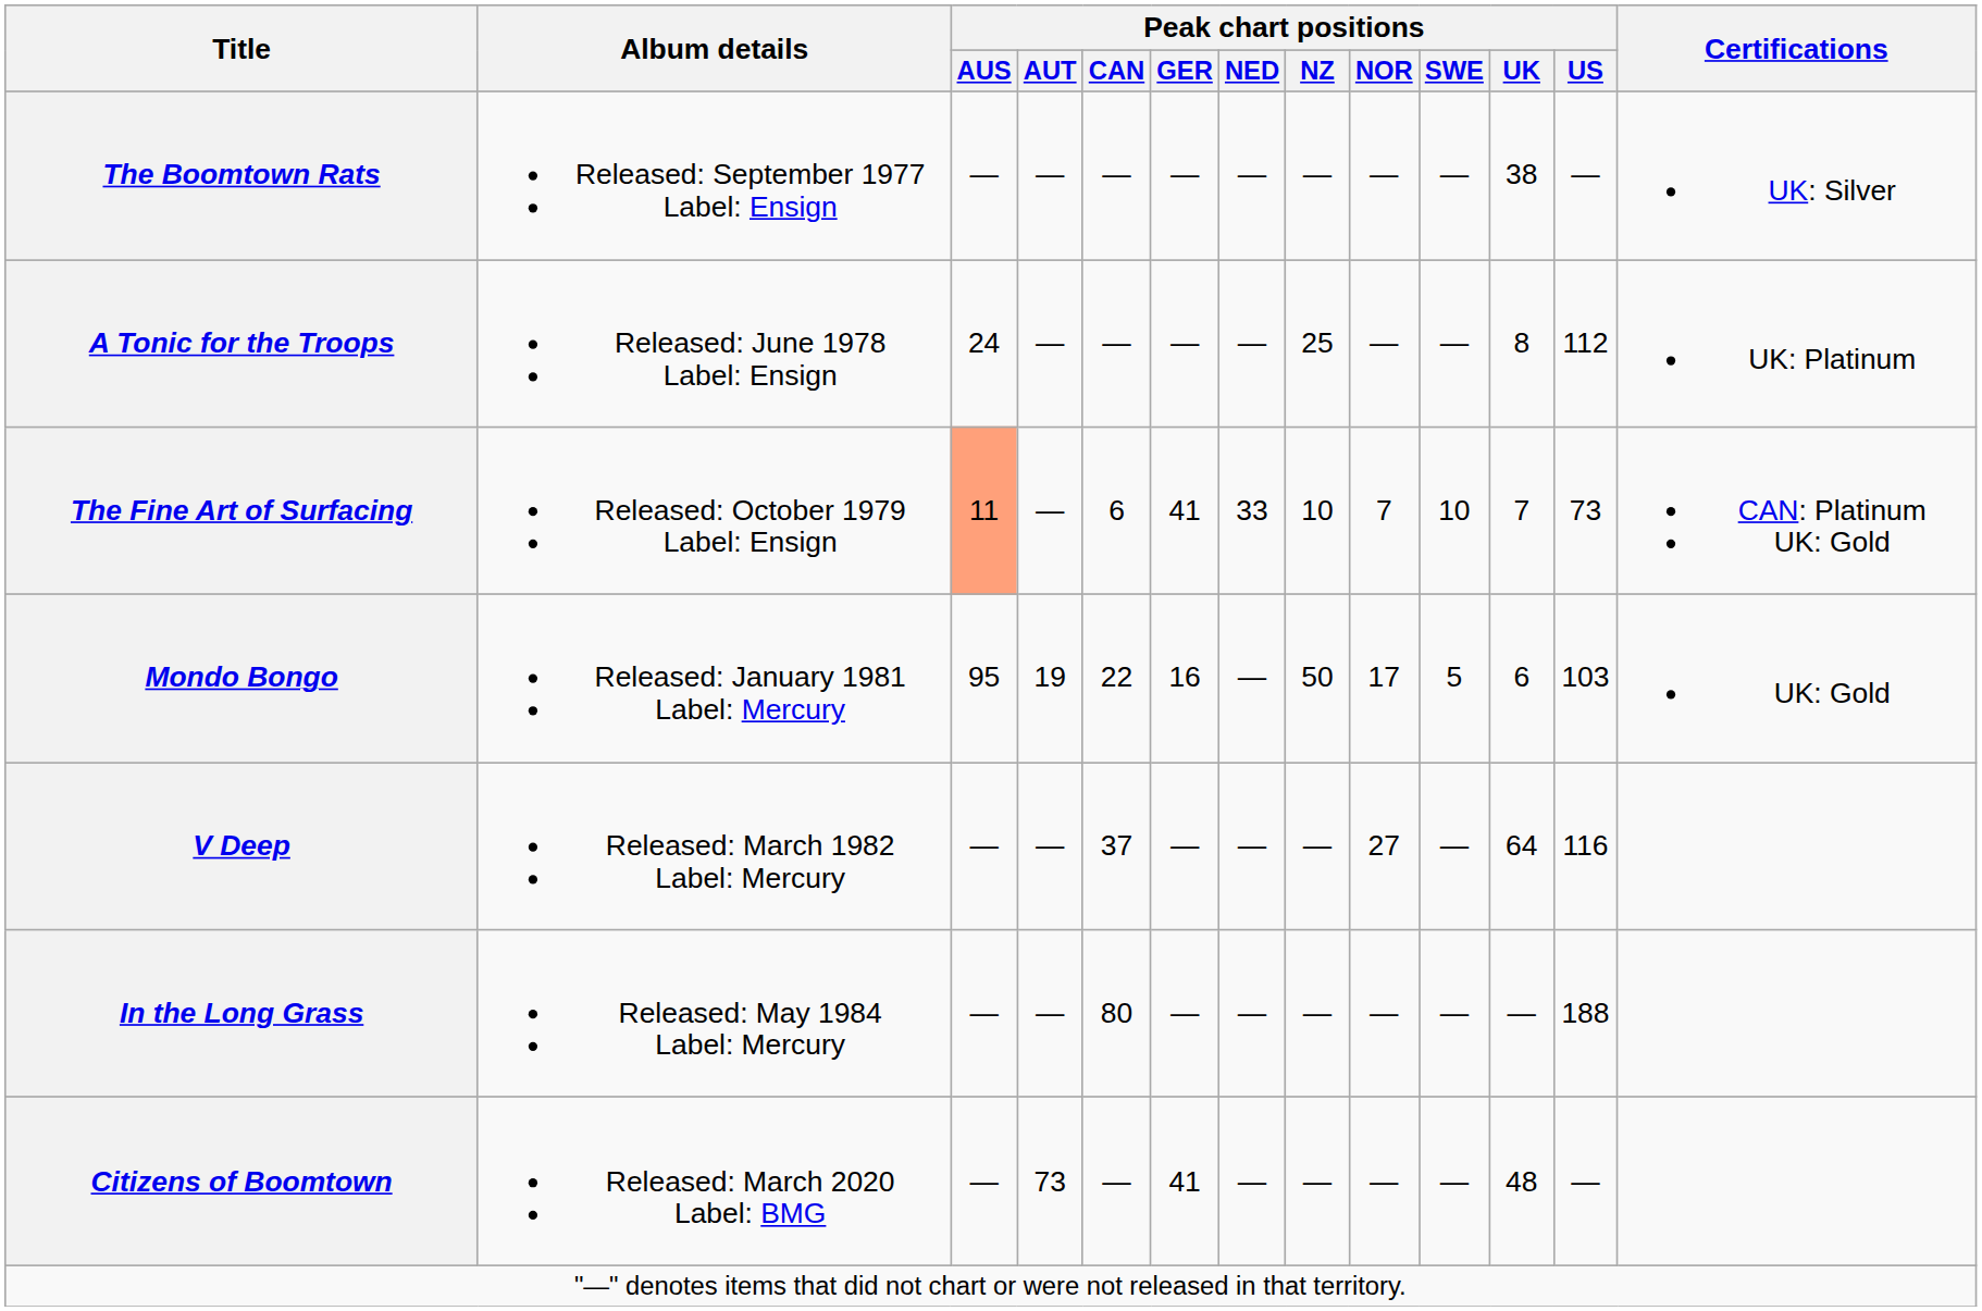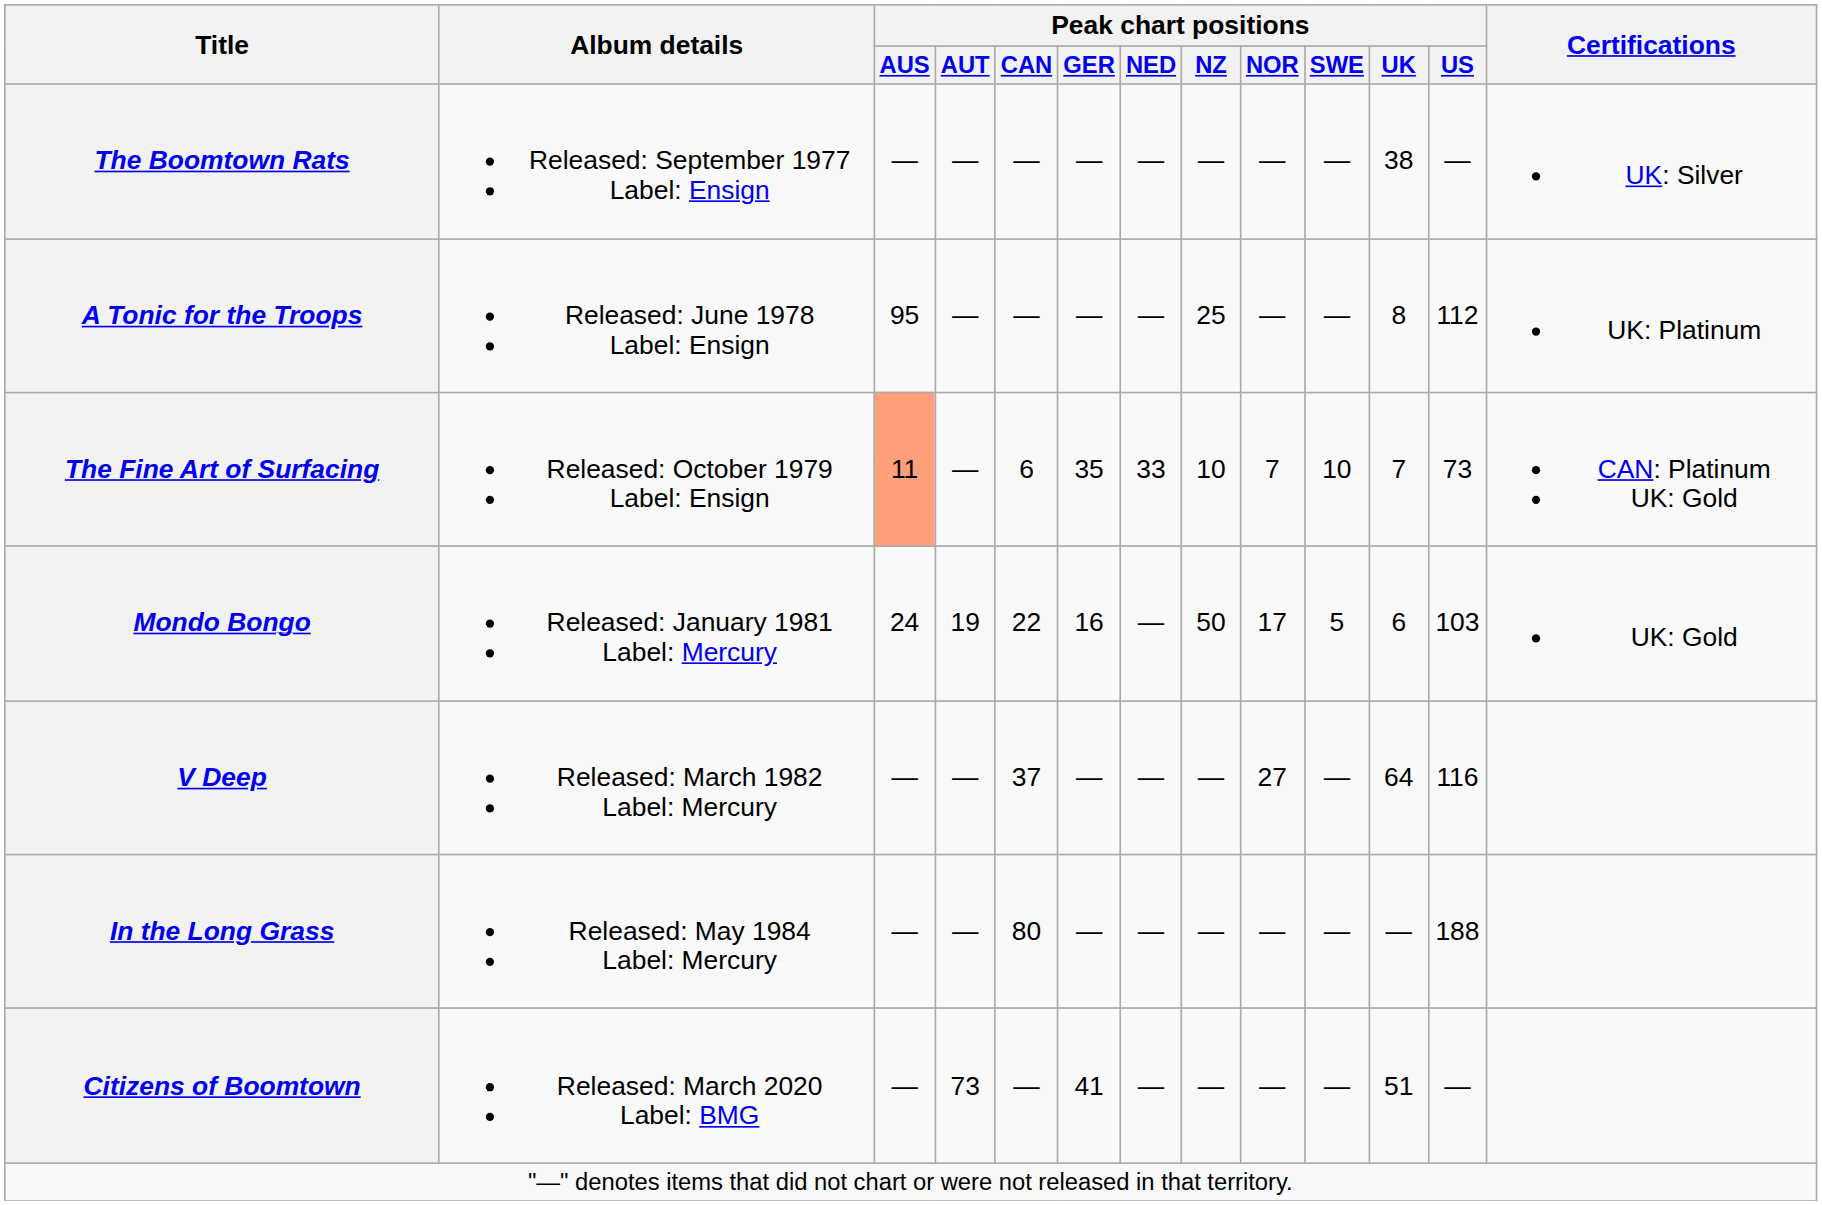A Tonic for the Troops | Peak chart positions / AUS: 24 -> 95
The Fine Art of Surfacing | Peak chart positions / GER: 41 -> 35
Mondo Bongo | Peak chart positions / AUS: 95 -> 24
Citizens of Boomtown | Peak chart positions / UK: 48 -> 51
